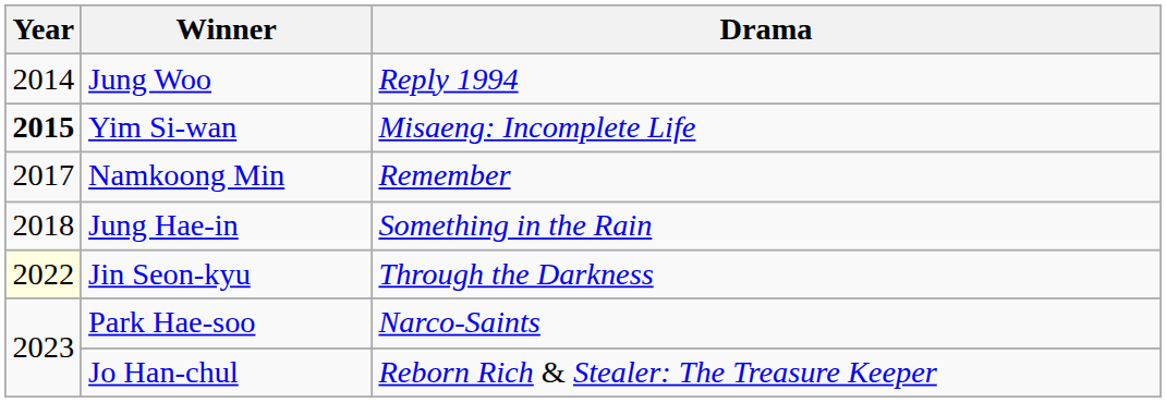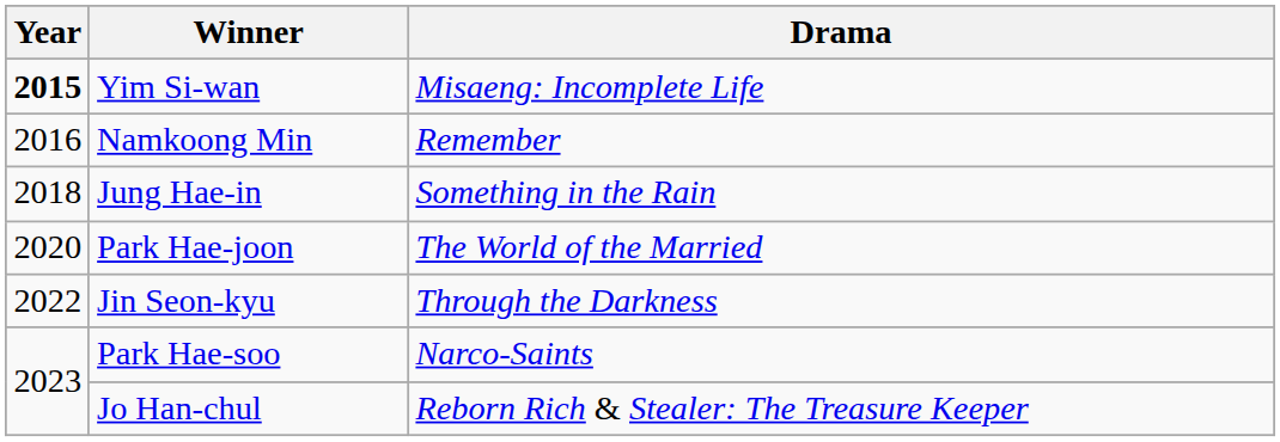- row: 2014 | Jung Woo | Reply 1994
Namkoong Min | Year: 2017 -> 2016
+ row: 2020 | Park Hae-joon | The World of the Married
Jin Seon-kyu | Year: lightyellow background -> no background
